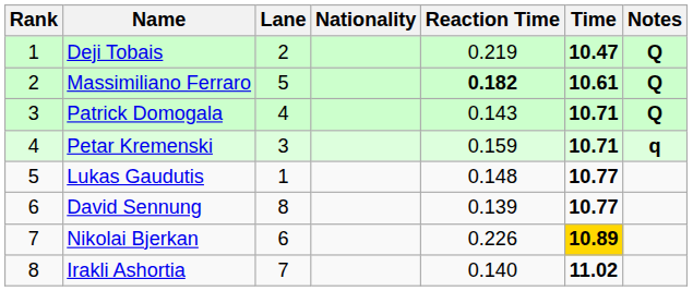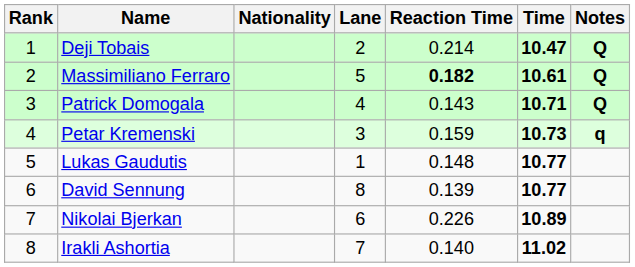columns swapped: Nationality <-> Lane
Deji Tobais | Reaction Time: 0.219 -> 0.214
Petar Kremenski | Time: 10.71 -> 10.73
Nikolai Bjerkan | Time: gold background -> no background
